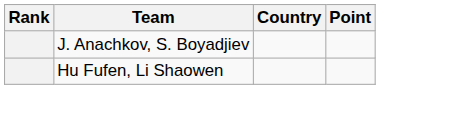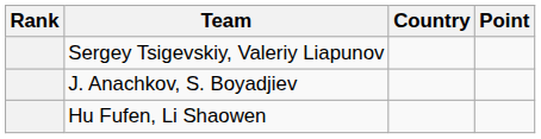+ row: Sergey Tsigevskiy, Valeriy Liapunov
